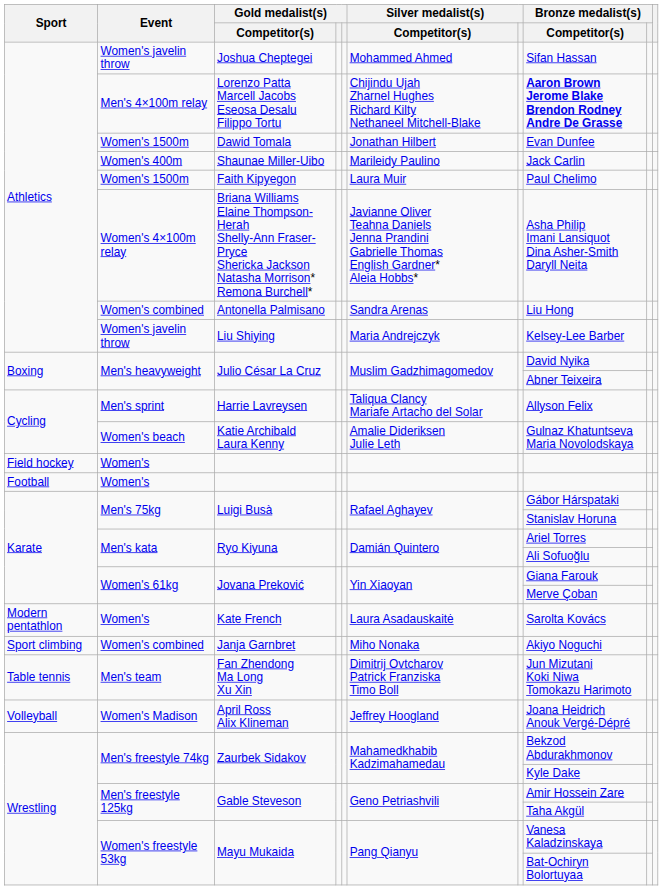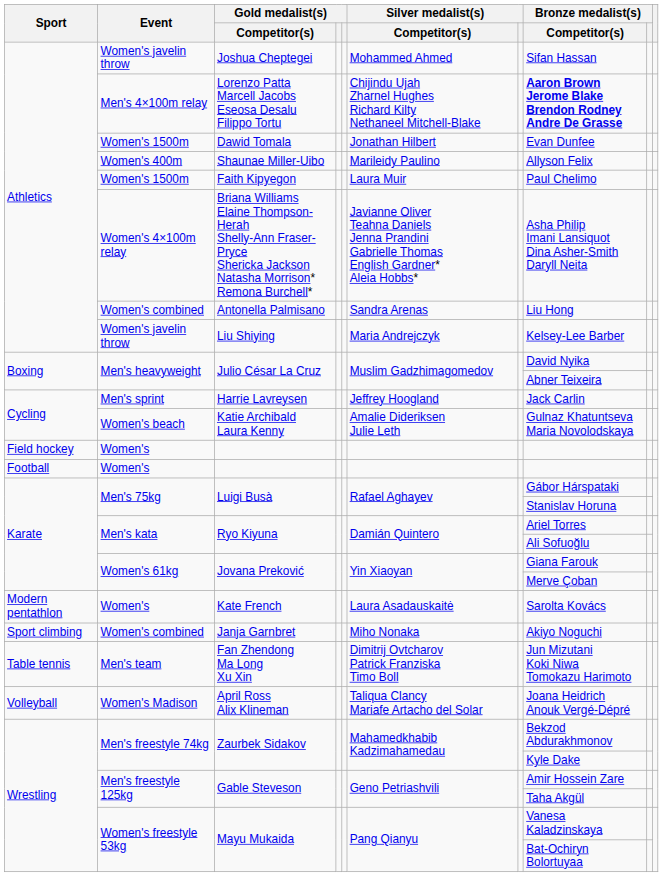Shaunae Miller-Uibo | Bronze medalist(s) / Competitor(s): Jack Carlin -> Allyson Felix
Harrie Lavreysen | Silver medalist(s) / Competitor(s): Taliqua Clancy Mariafe Artacho del Solar -> Jeffrey Hoogland
Harrie Lavreysen | Bronze medalist(s) / Competitor(s): Allyson Felix -> Jack Carlin
April Ross Alix Klineman | Silver medalist(s) / Competitor(s): Jeffrey Hoogland -> Taliqua Clancy Mariafe Artacho del Solar
